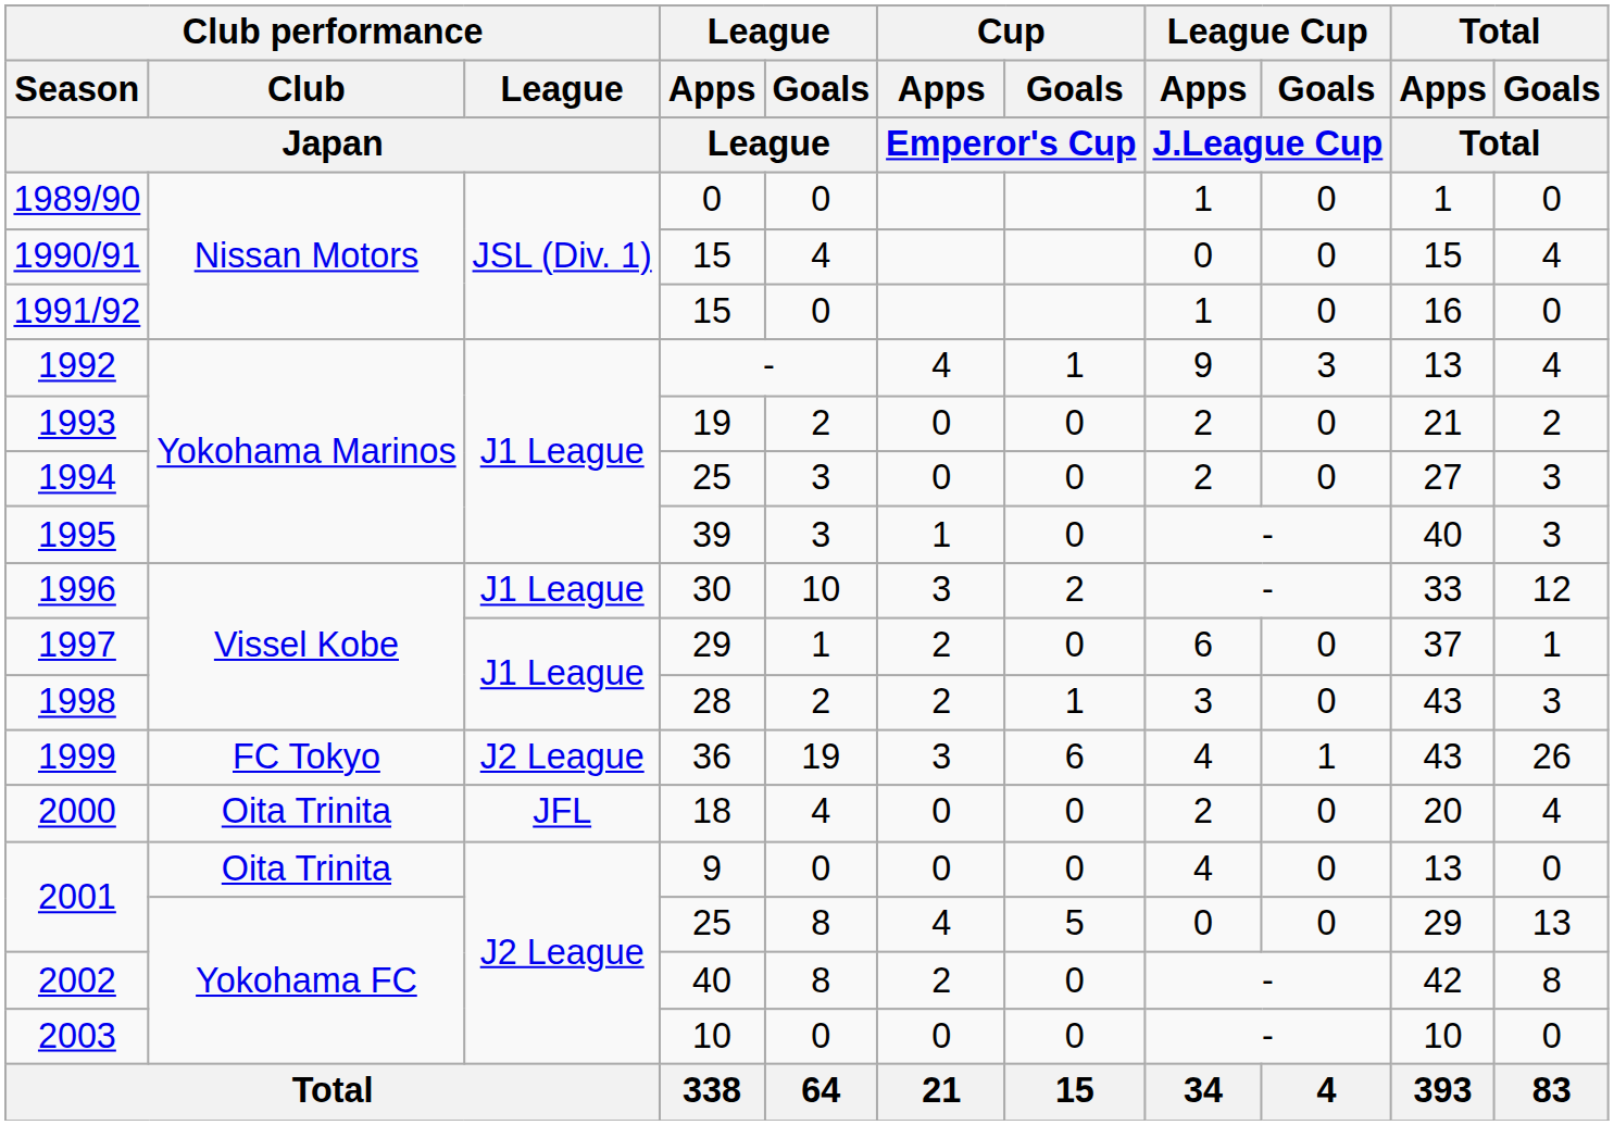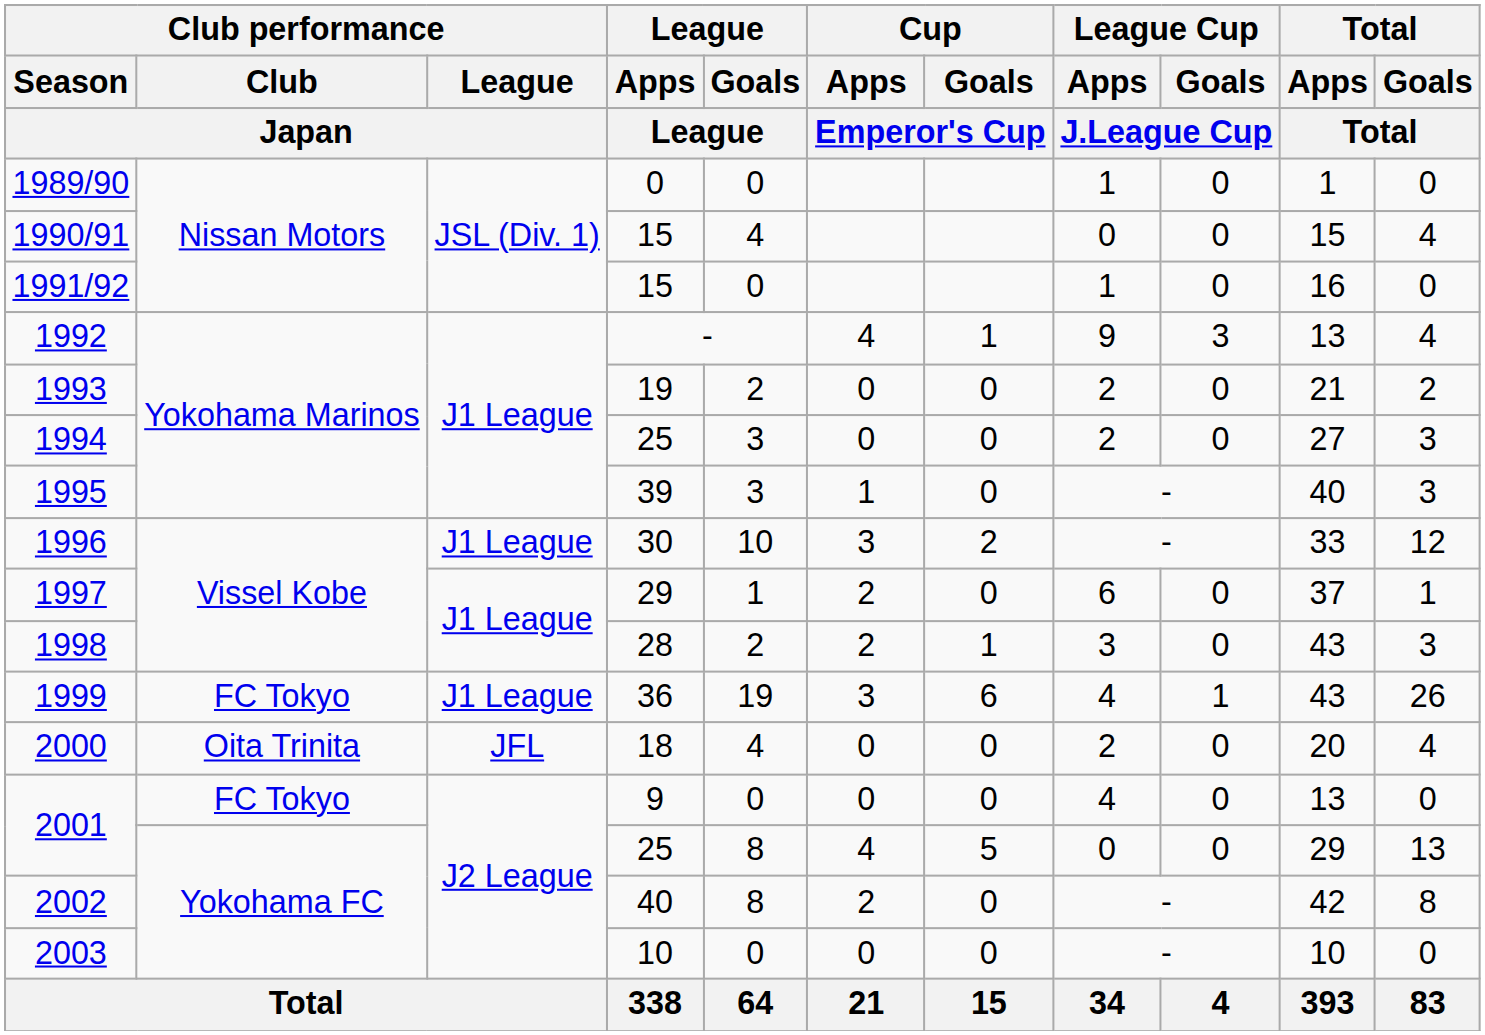1999 | Club performance / League / Japan: J2 League -> J1 League
2001 / 9 | Club performance / Club / Japan: Oita Trinita -> FC Tokyo
